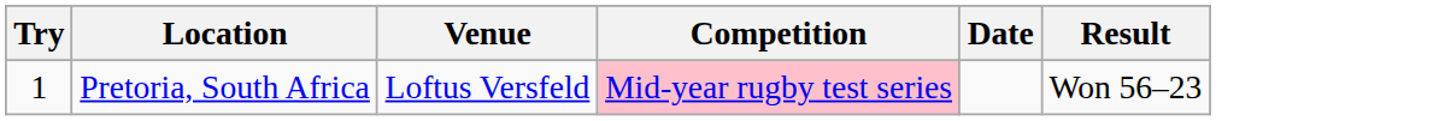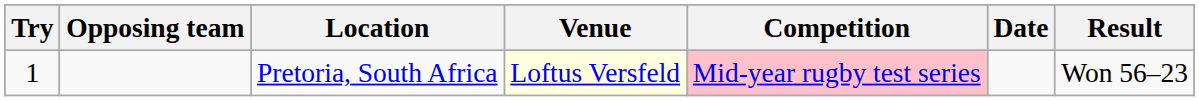+ column: Opposing team
Pretoria, South Africa | Venue: no background -> lightyellow background
